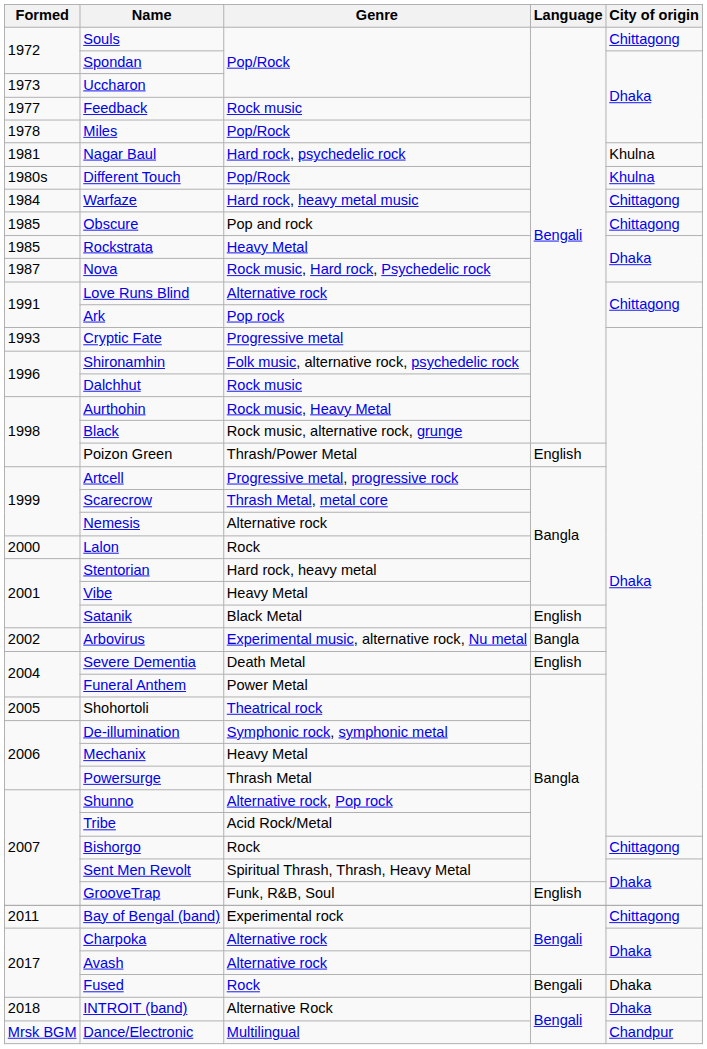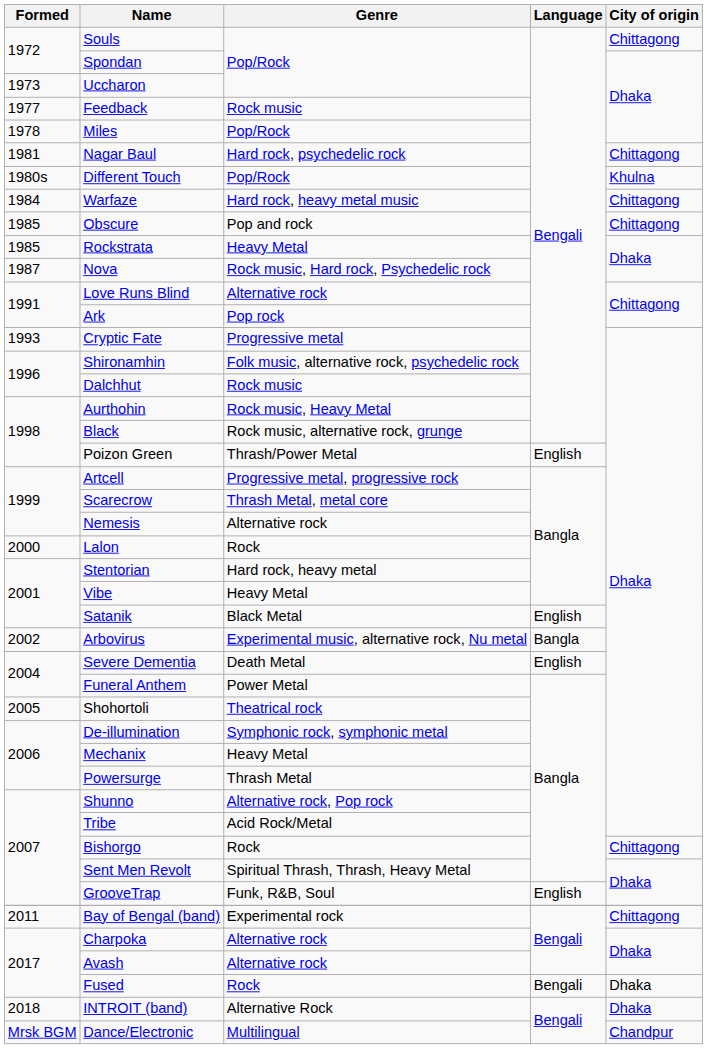Nagar Baul | City of origin: Khulna -> Chittagong
